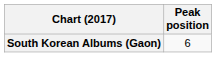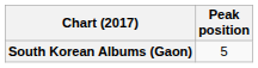South Korean Albums (Gaon) | Peak position: 6 -> 5
